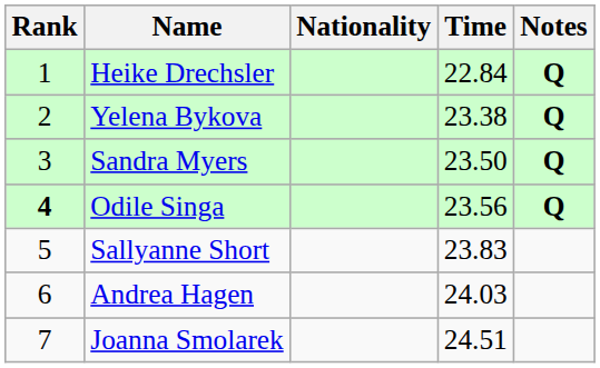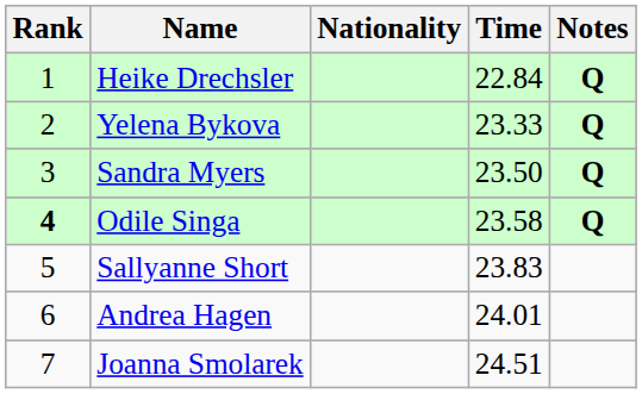Yelena Bykova | Time: 23.38 -> 23.33
Odile Singa | Time: 23.56 -> 23.58
Andrea Hagen | Time: 24.03 -> 24.01
